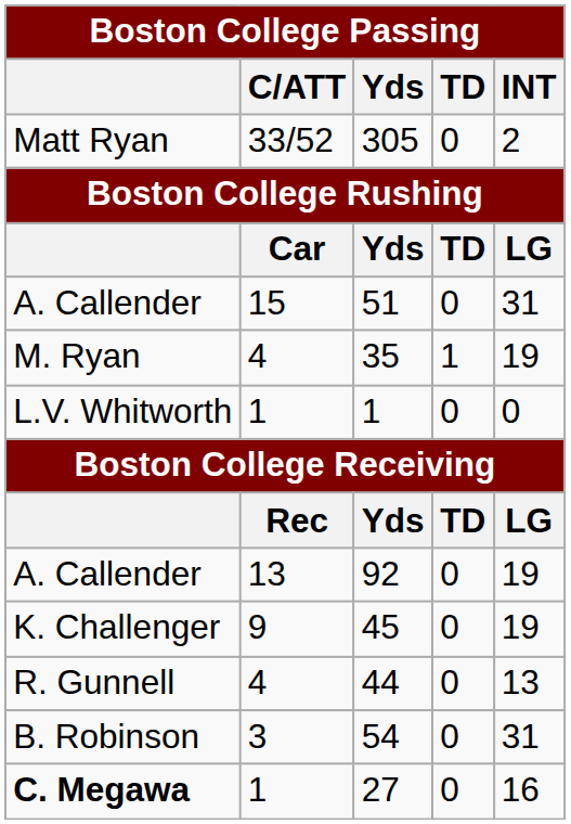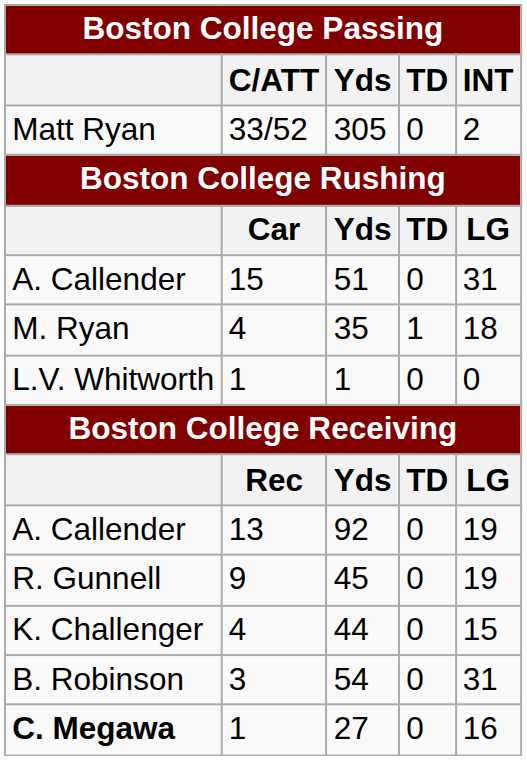35 | INT: 19 -> 18
45 | column 1: K. Challenger -> R. Gunnell
44 | column 1: R. Gunnell -> K. Challenger
44 | INT: 13 -> 15
